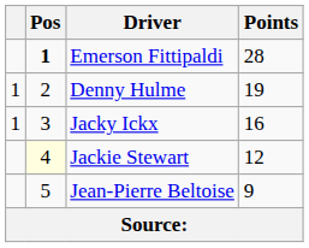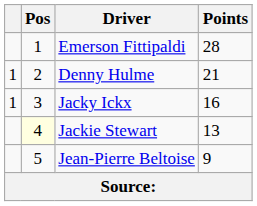Emerson Fittipaldi | Pos: bold -> normal
Denny Hulme | Points: 19 -> 21
Jackie Stewart | Points: 12 -> 13
